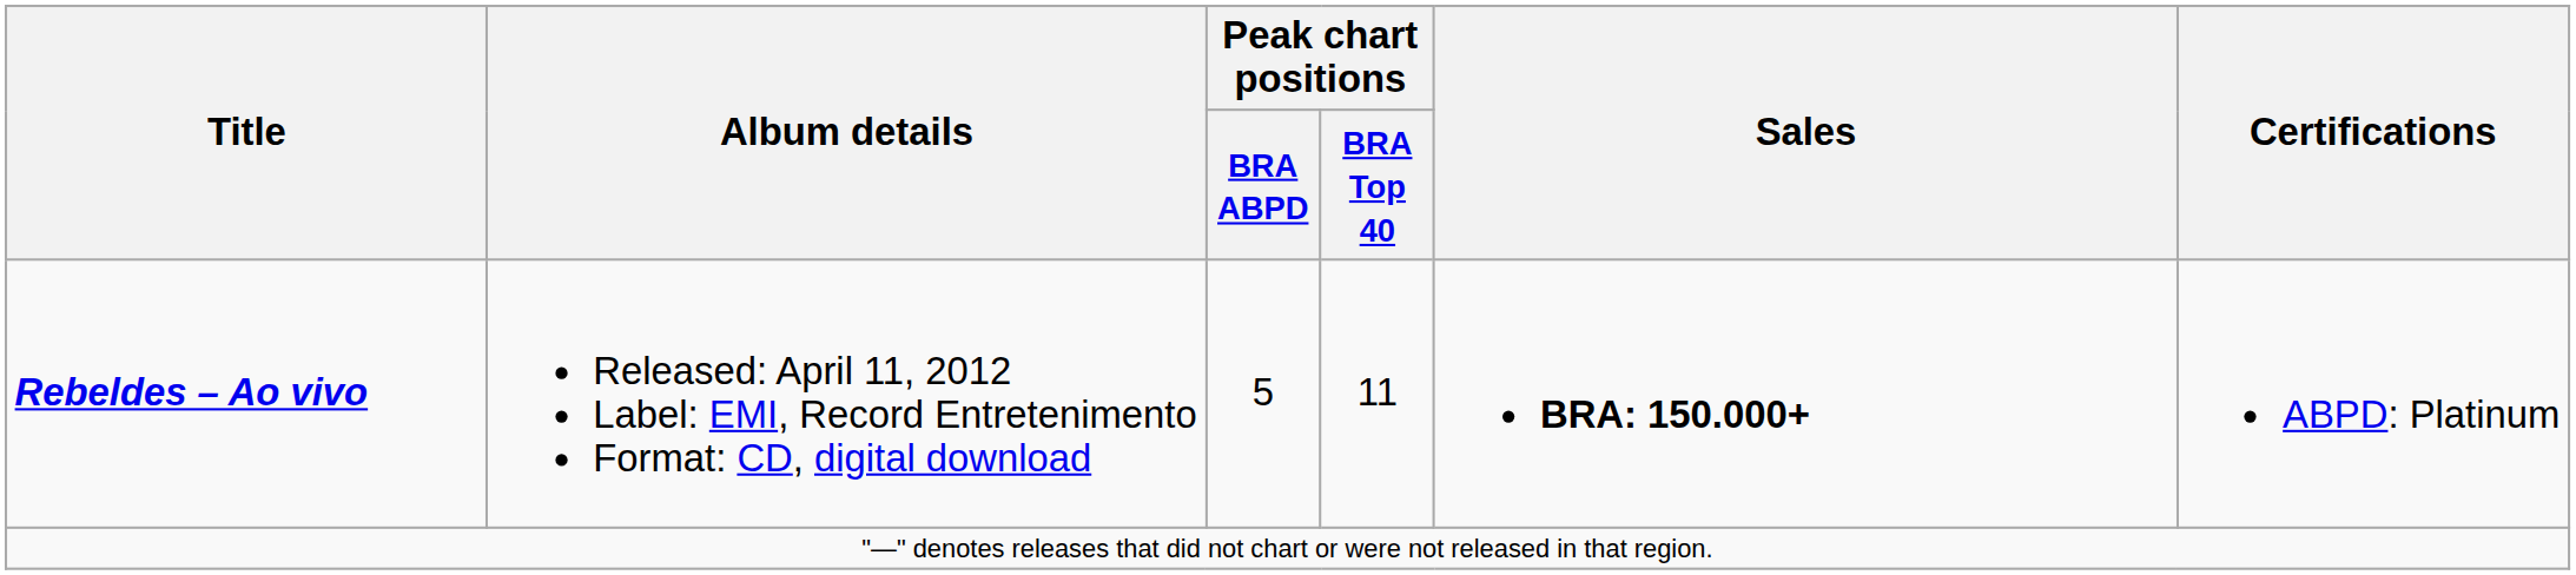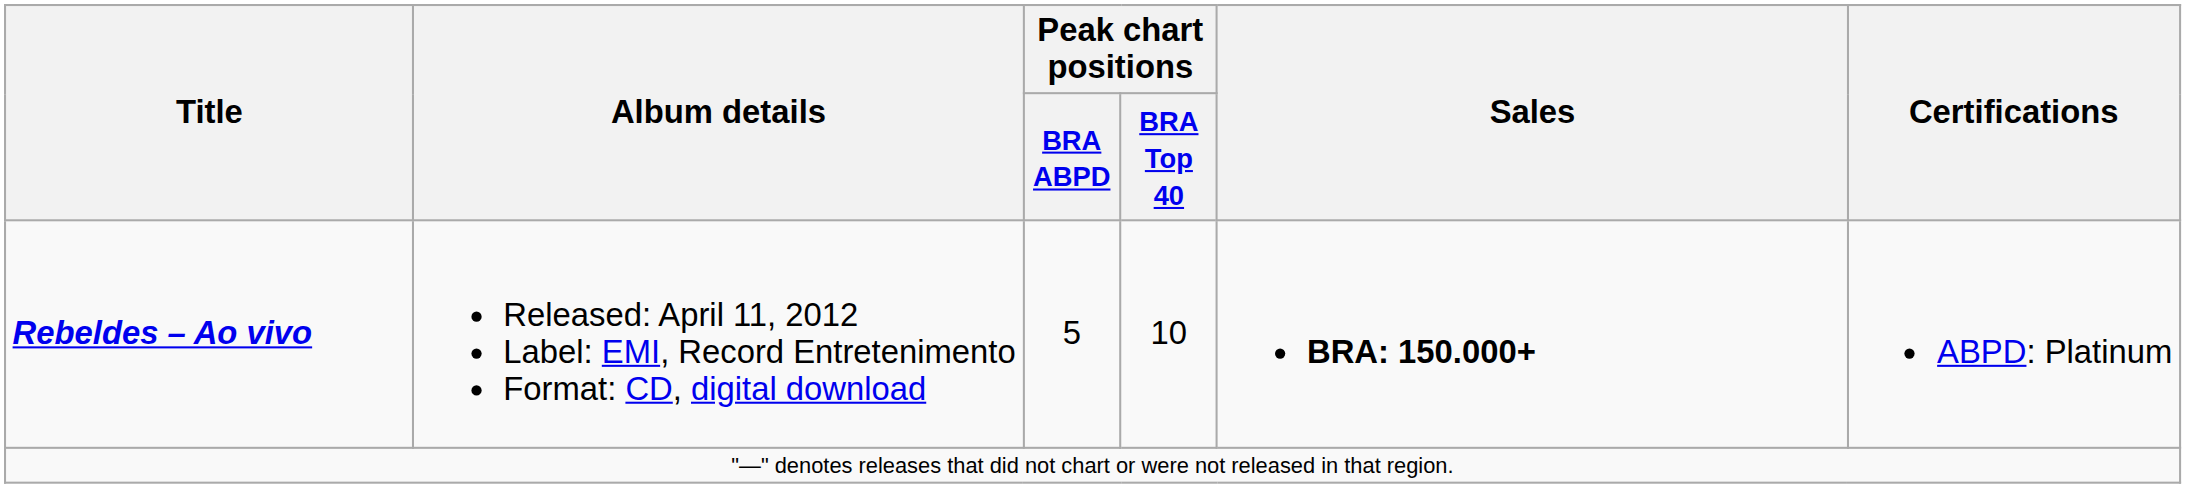Rebeldes – Ao vivo | Peak chart positions / BRA Top 40: 11 -> 10
